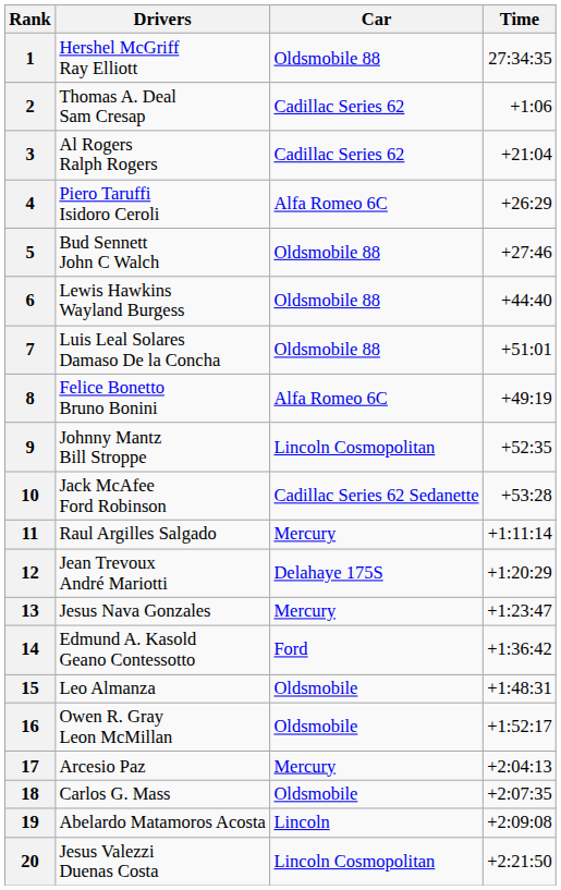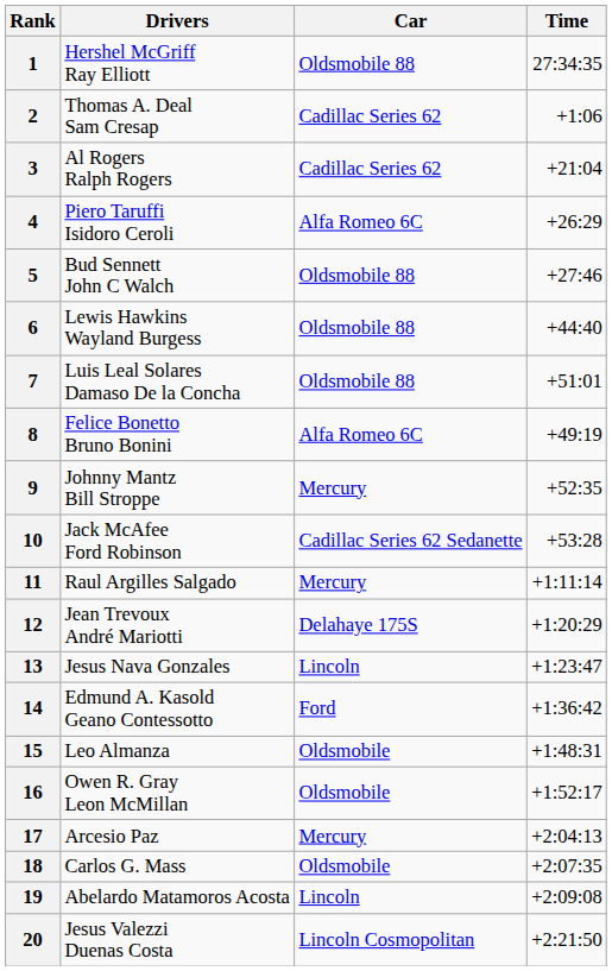9 | Car: Lincoln Cosmopolitan -> Mercury
13 | Car: Mercury -> Lincoln
